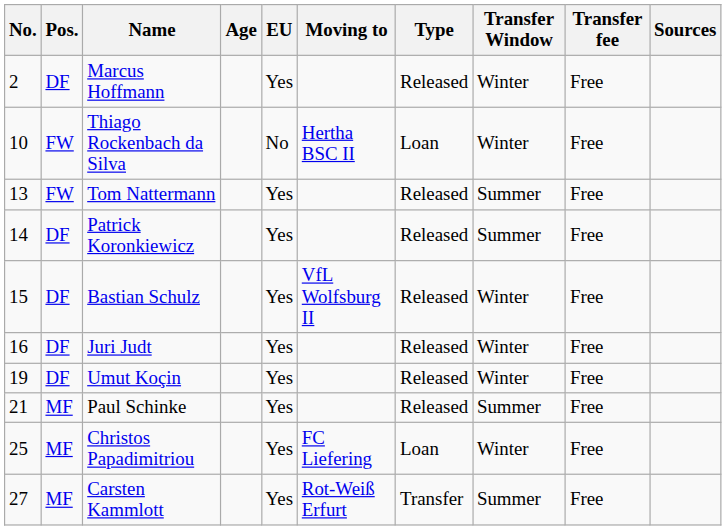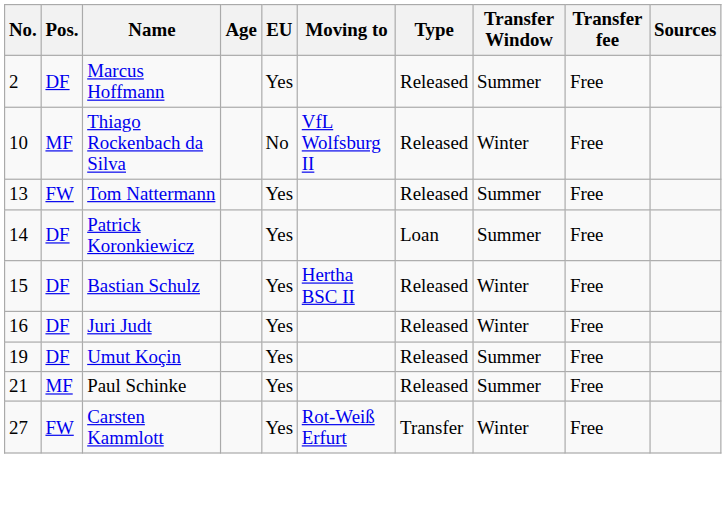Marcus Hoffmann | Transfer Window: Winter -> Summer
Thiago Rockenbach da Silva | Pos.: FW -> MF
Thiago Rockenbach da Silva | Moving to: Hertha BSC II -> VfL Wolfsburg II
Thiago Rockenbach da Silva | Type: Loan -> Released
Patrick Koronkiewicz | Type: Released -> Loan
Bastian Schulz | Moving to: VfL Wolfsburg II -> Hertha BSC II
Umut Koçin | Transfer Window: Winter -> Summer
- row: 25 | MF | Christos Papadimitriou | Yes | FC Liefering | Loan | Winter | Free
Carsten Kammlott | Pos.: MF -> FW
Carsten Kammlott | Transfer Window: Summer -> Winter
